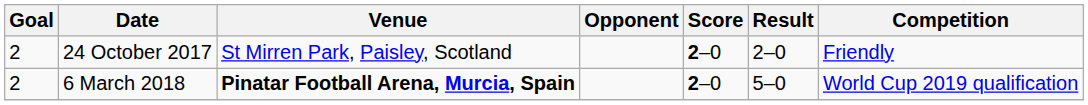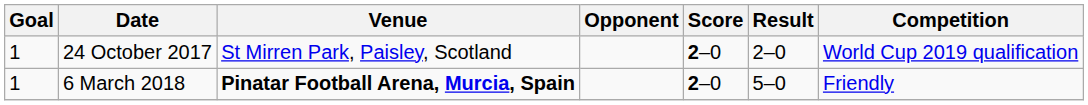24 October 2017 | Goal: 2 -> 1
24 October 2017 | Competition: Friendly -> World Cup 2019 qualification
6 March 2018 | Goal: 2 -> 1
6 March 2018 | Competition: World Cup 2019 qualification -> Friendly
